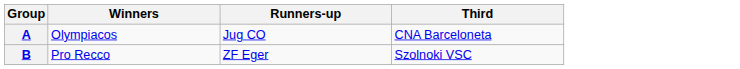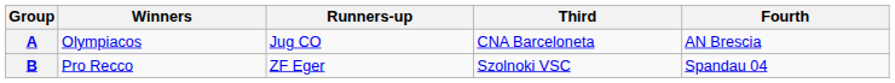+ column: Fourth | AN Brescia | Spandau 04
